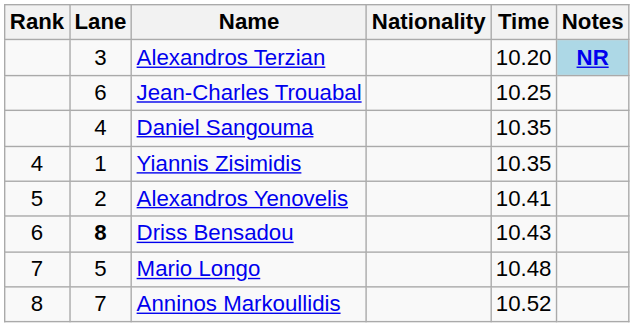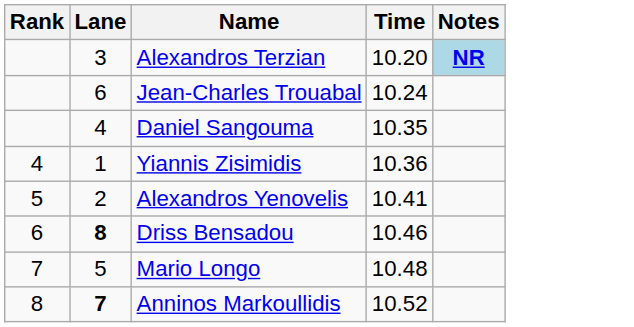- column: Nationality
Jean-Charles Trouabal | Time: 10.25 -> 10.24
Yiannis Zisimidis | Time: 10.35 -> 10.36
Driss Bensadou | Time: 10.43 -> 10.46
Anninos Markoullidis | Lane: normal -> bold
